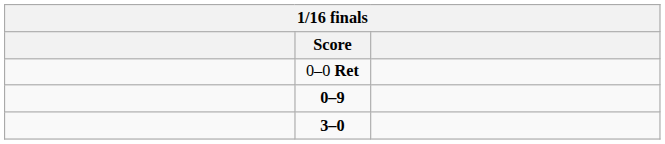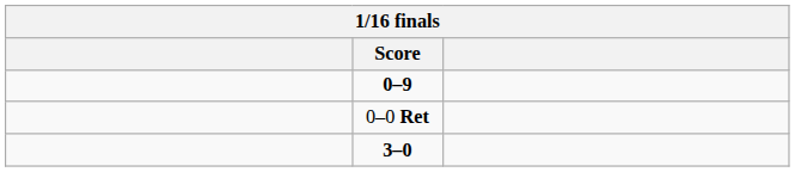rows swapped: 0–0 Ret <-> 0–9
